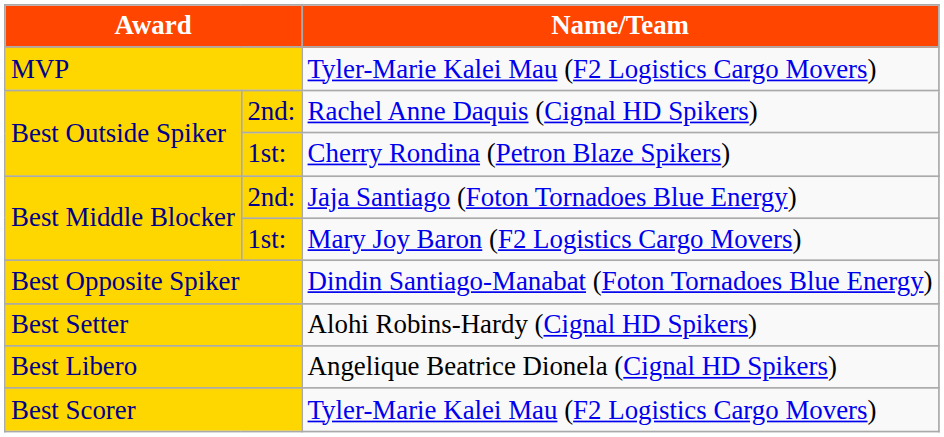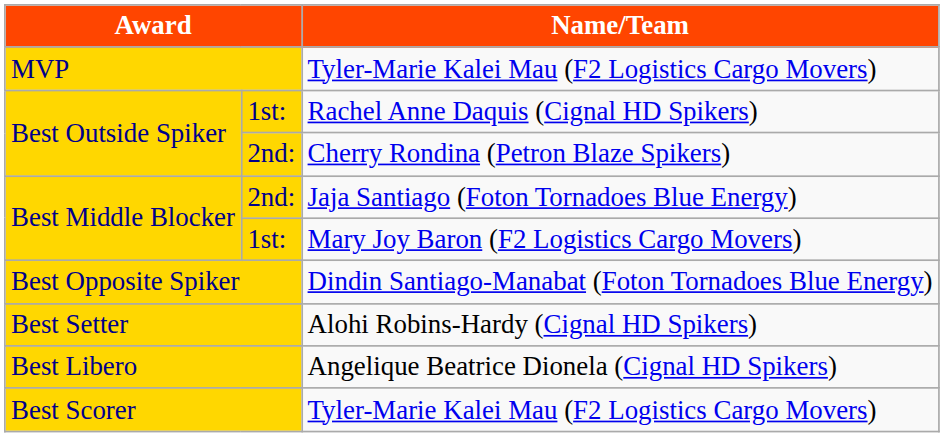Rachel Anne Daquis (Cignal HD Spikers) | column 2: 2nd: -> 1st:
Cherry Rondina (Petron Blaze Spikers) | column 2: 1st: -> 2nd:
